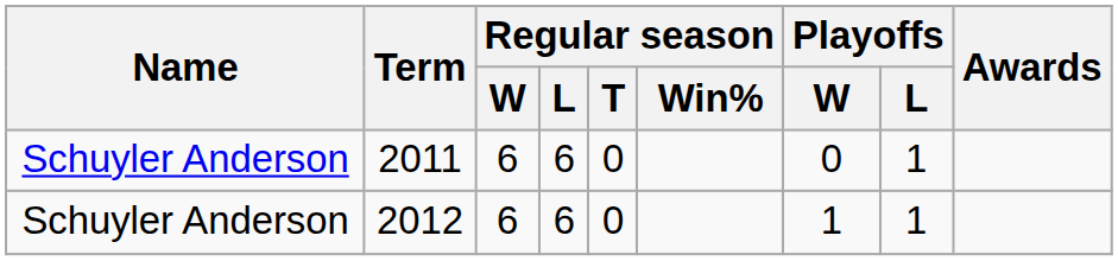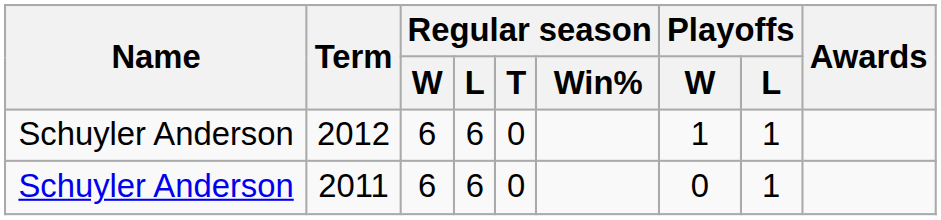rows swapped: 2011 <-> 2012
